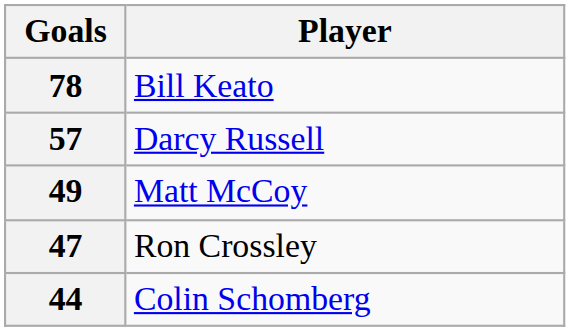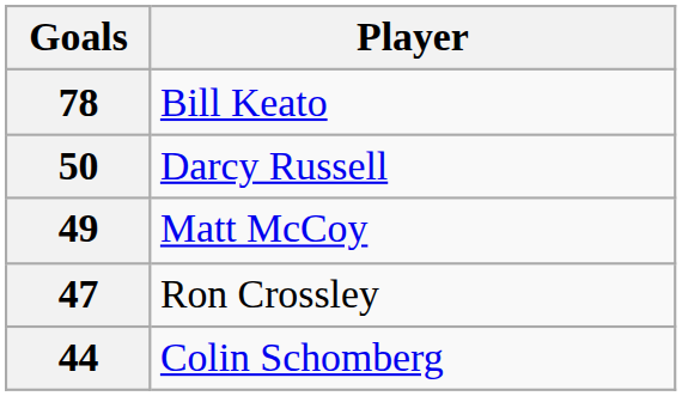Darcy Russell | Goals: 57 -> 50
